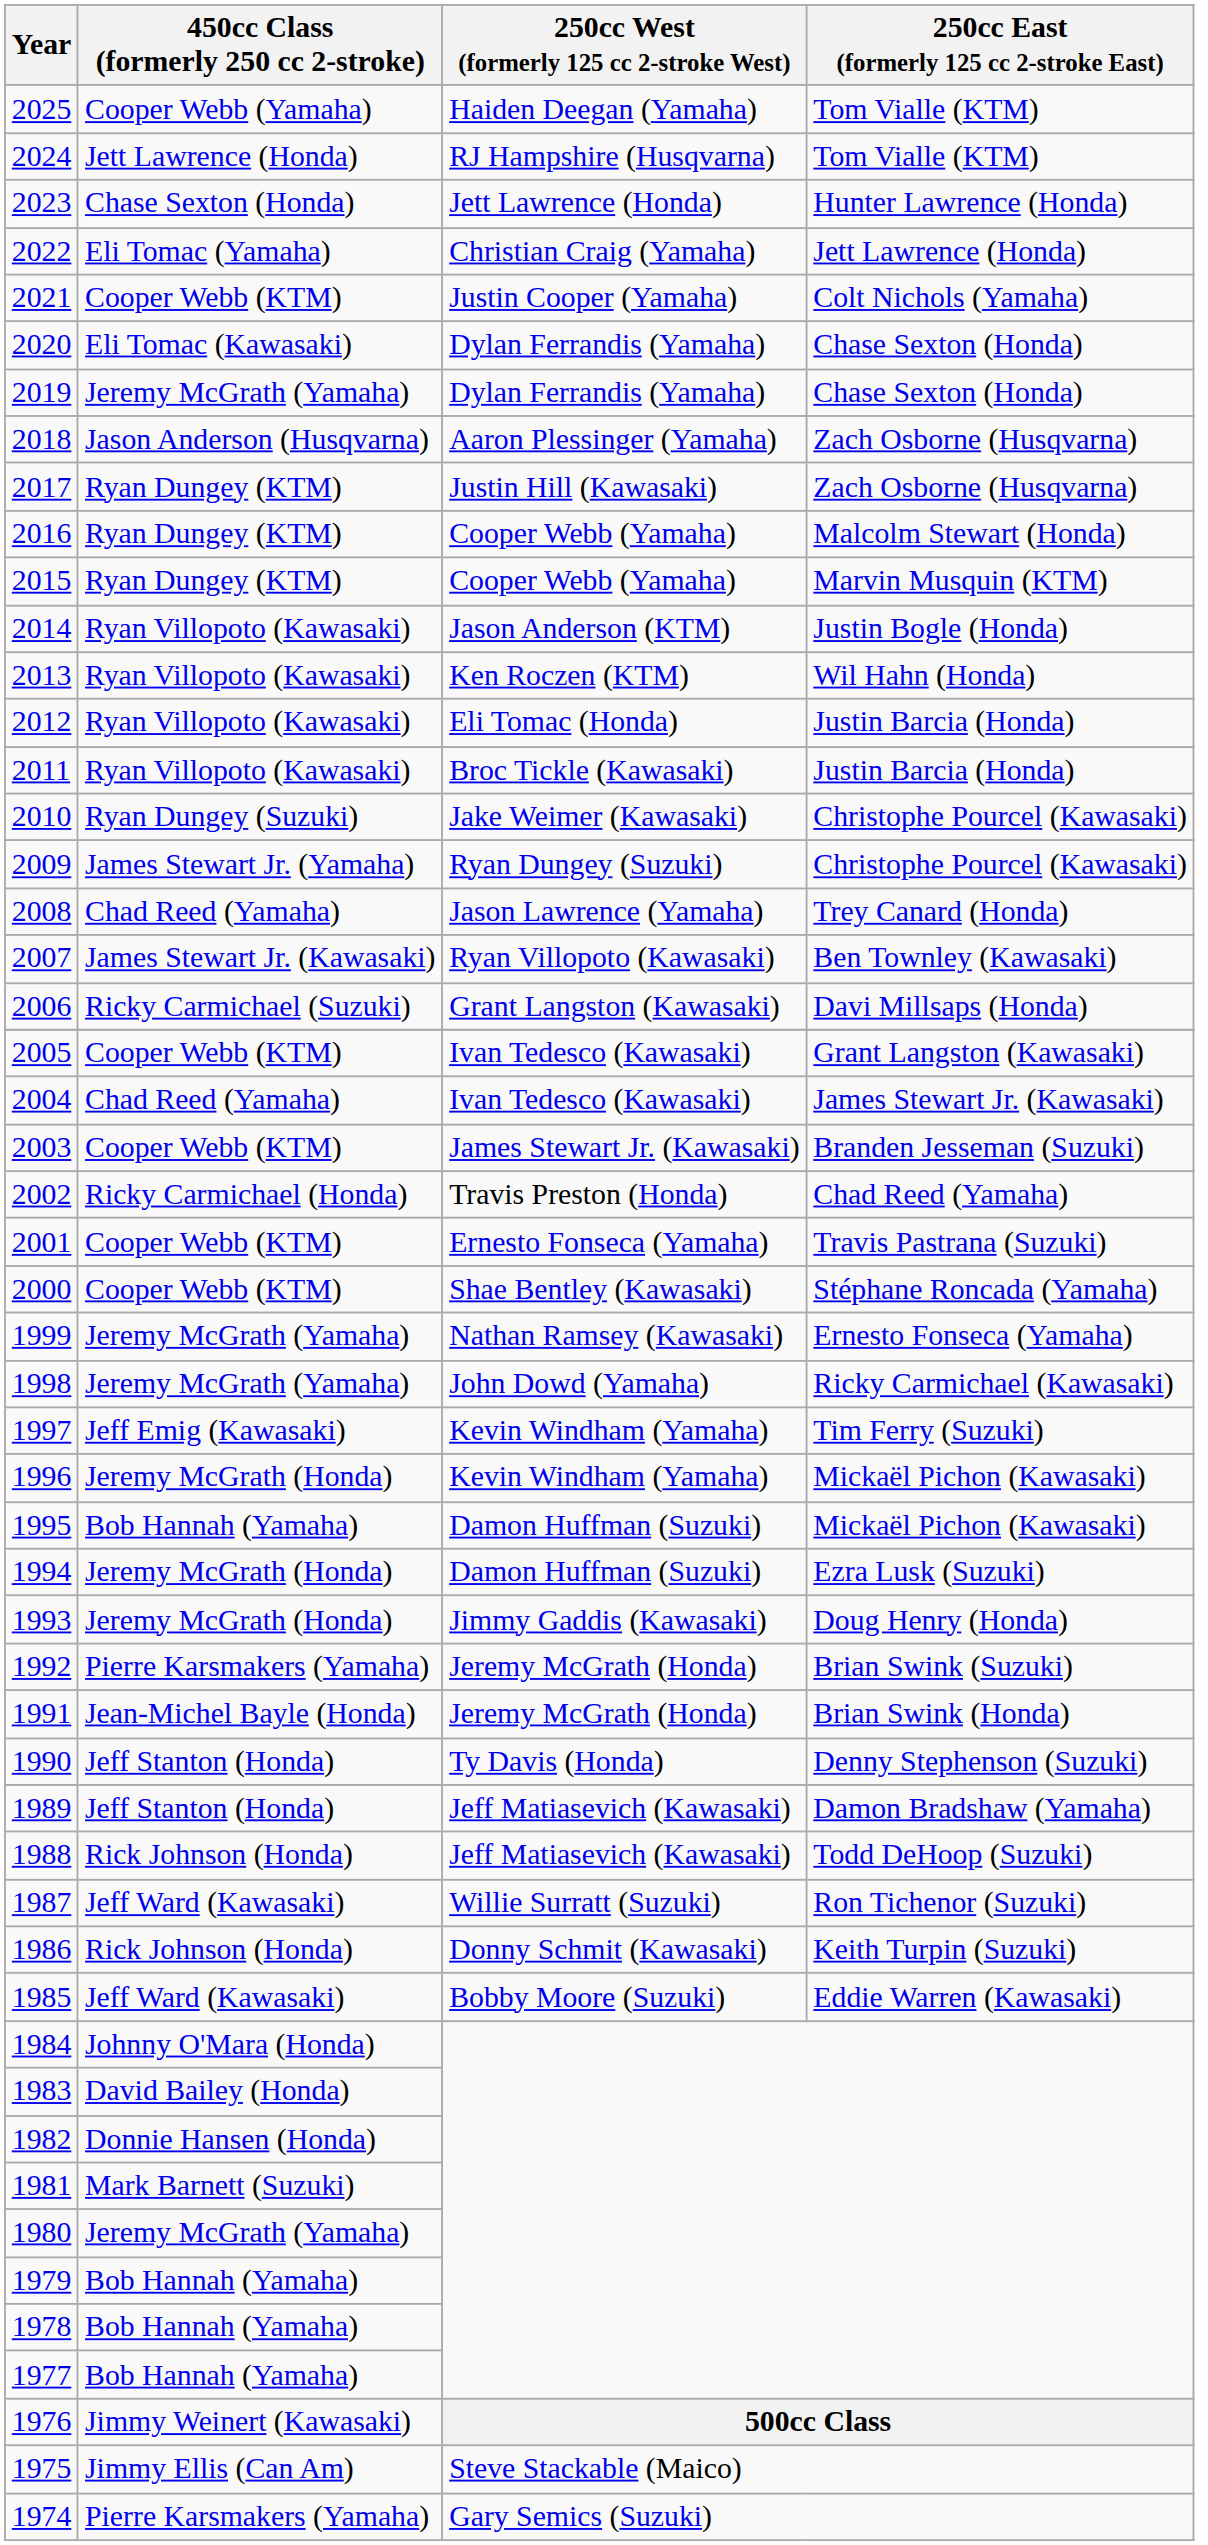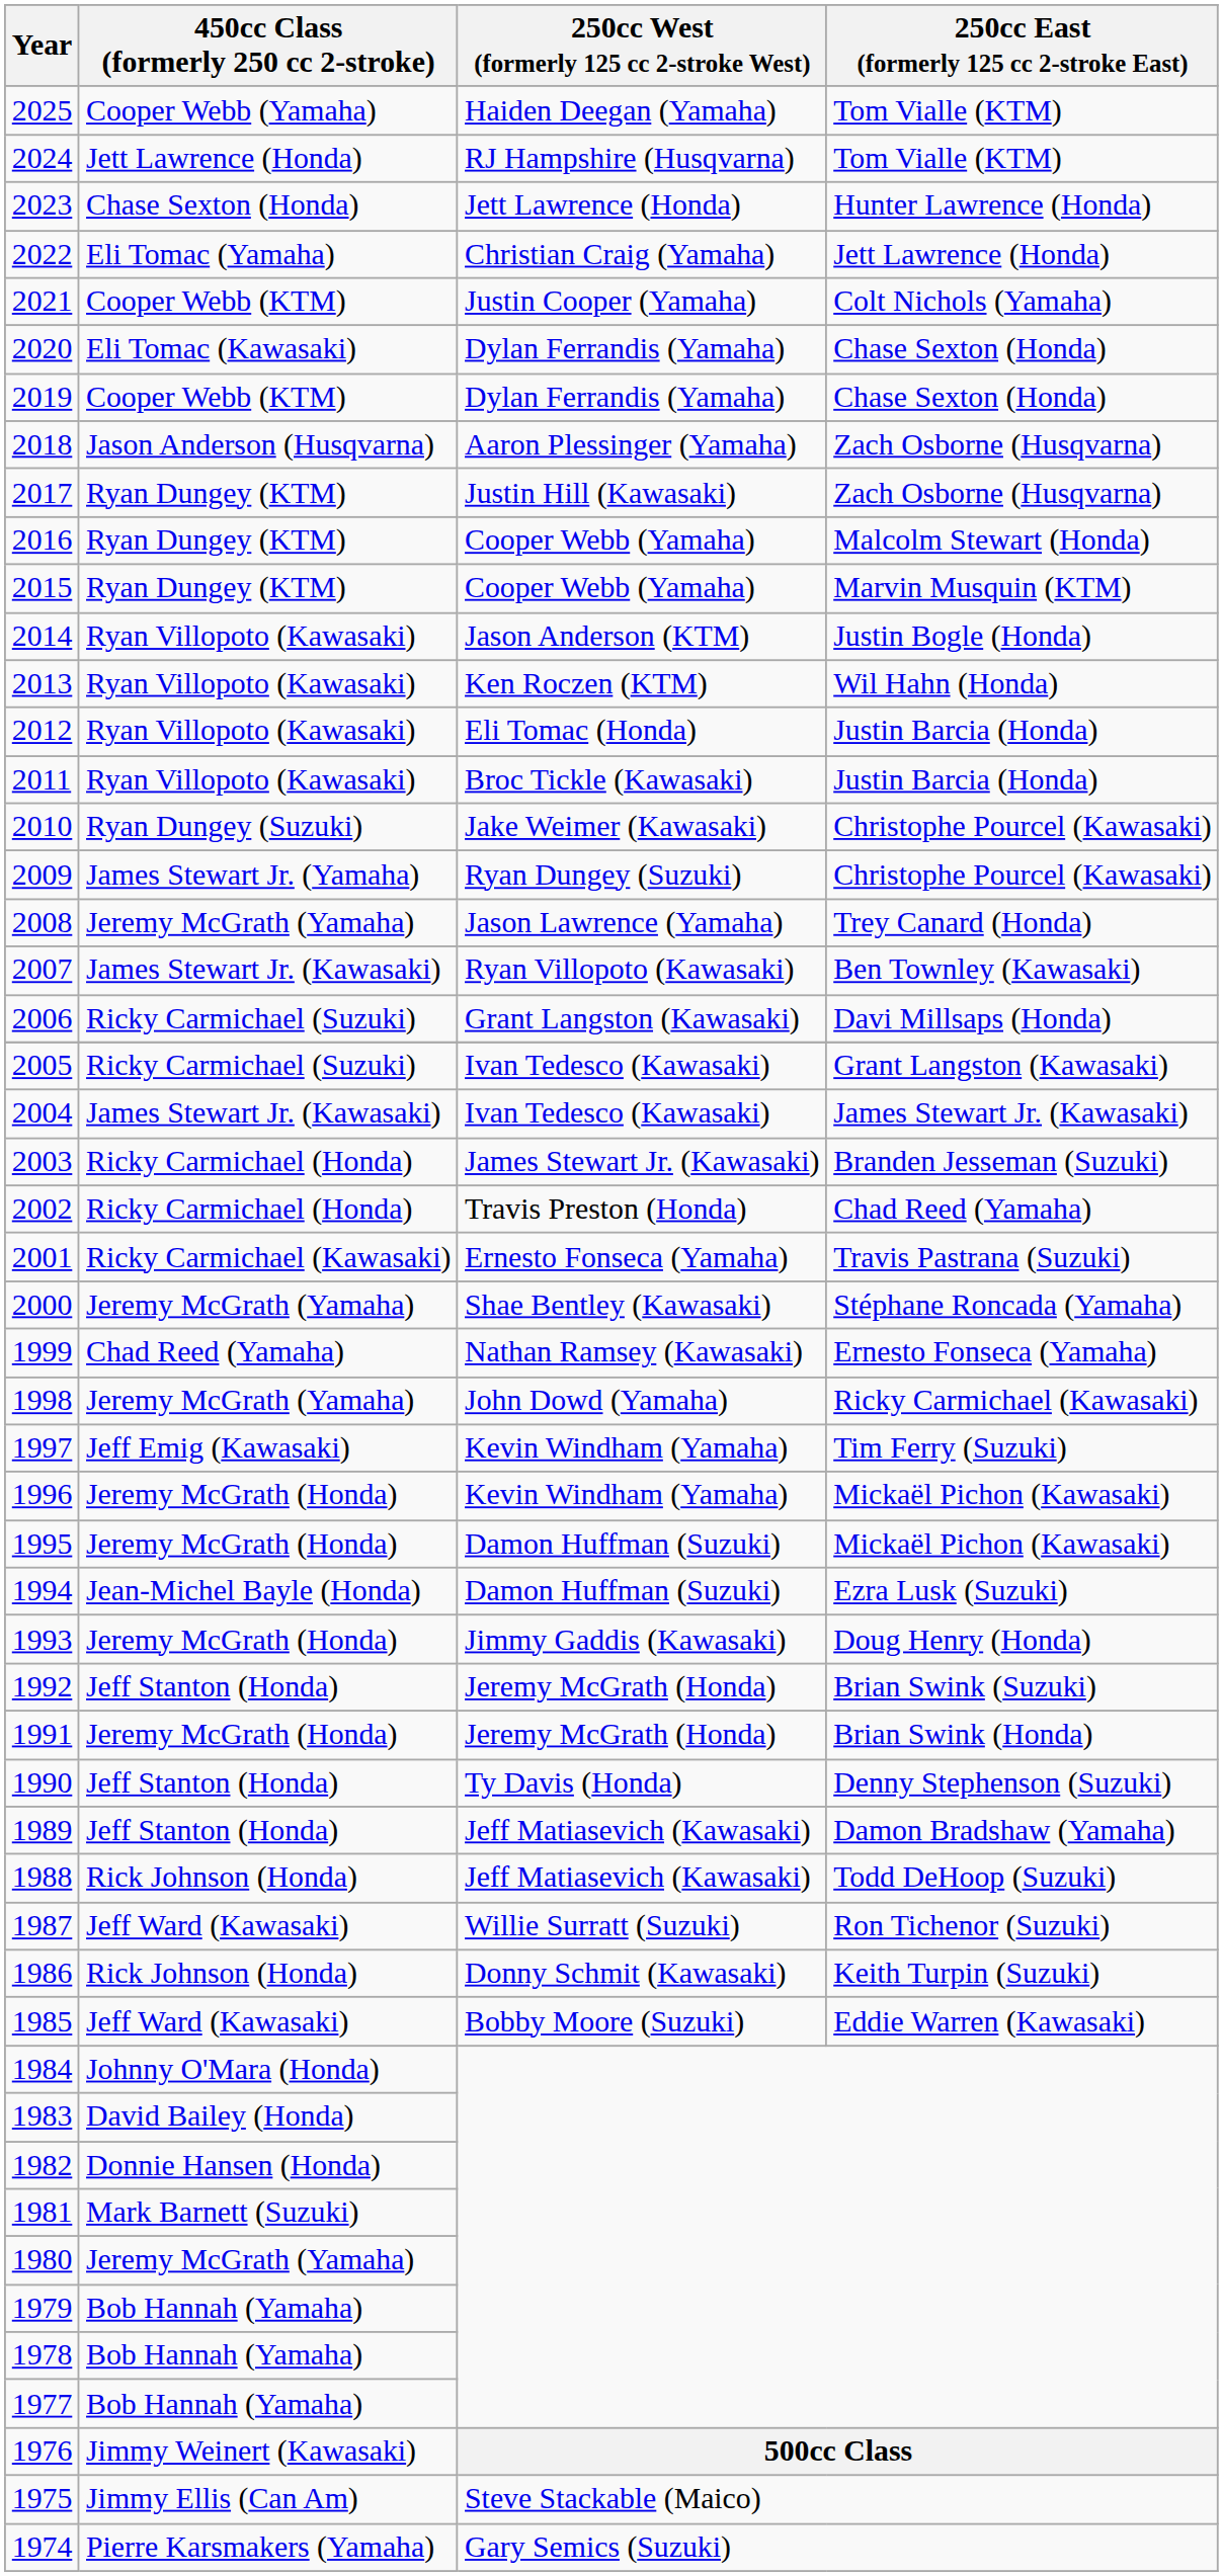2019 | 450cc Class (formerly 250 cc 2-stroke): Jeremy McGrath (Yamaha) -> Cooper Webb (KTM)
2008 | 450cc Class (formerly 250 cc 2-stroke): Chad Reed (Yamaha) -> Jeremy McGrath (Yamaha)
2005 | 450cc Class (formerly 250 cc 2-stroke): Cooper Webb (KTM) -> Ricky Carmichael (Suzuki)
2004 | 450cc Class (formerly 250 cc 2-stroke): Chad Reed (Yamaha) -> James Stewart Jr. (Kawasaki)
2003 | 450cc Class (formerly 250 cc 2-stroke): Cooper Webb (KTM) -> Ricky Carmichael (Honda)
2001 | 450cc Class (formerly 250 cc 2-stroke): Cooper Webb (KTM) -> Ricky Carmichael (Kawasaki)
2000 | 450cc Class (formerly 250 cc 2-stroke): Cooper Webb (KTM) -> Jeremy McGrath (Yamaha)
1999 | 450cc Class (formerly 250 cc 2-stroke): Jeremy McGrath (Yamaha) -> Chad Reed (Yamaha)
1995 | 450cc Class (formerly 250 cc 2-stroke): Bob Hannah (Yamaha) -> Jeremy McGrath (Honda)
1994 | 450cc Class (formerly 250 cc 2-stroke): Jeremy McGrath (Honda) -> Jean-Michel Bayle (Honda)
1992 | 450cc Class (formerly 250 cc 2-stroke): Pierre Karsmakers (Yamaha) -> Jeff Stanton (Honda)
1991 | 450cc Class (formerly 250 cc 2-stroke): Jean-Michel Bayle (Honda) -> Jeremy McGrath (Honda)
